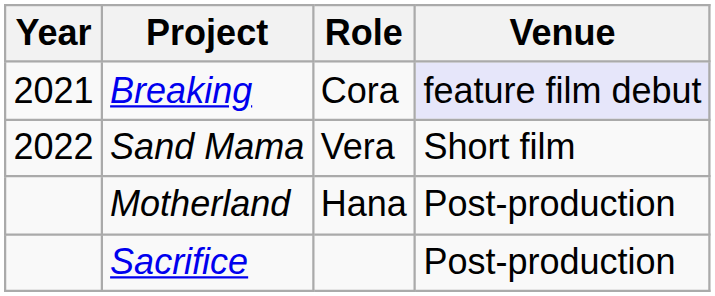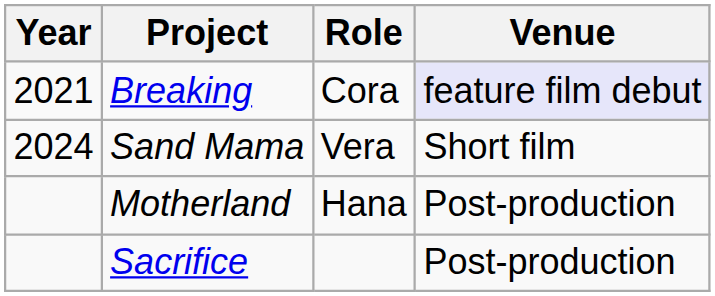Sand Mama | Year: 2022 -> 2024
